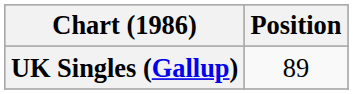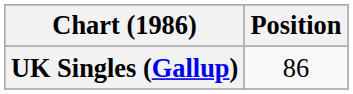UK Singles (Gallup) | Position: 89 -> 86
